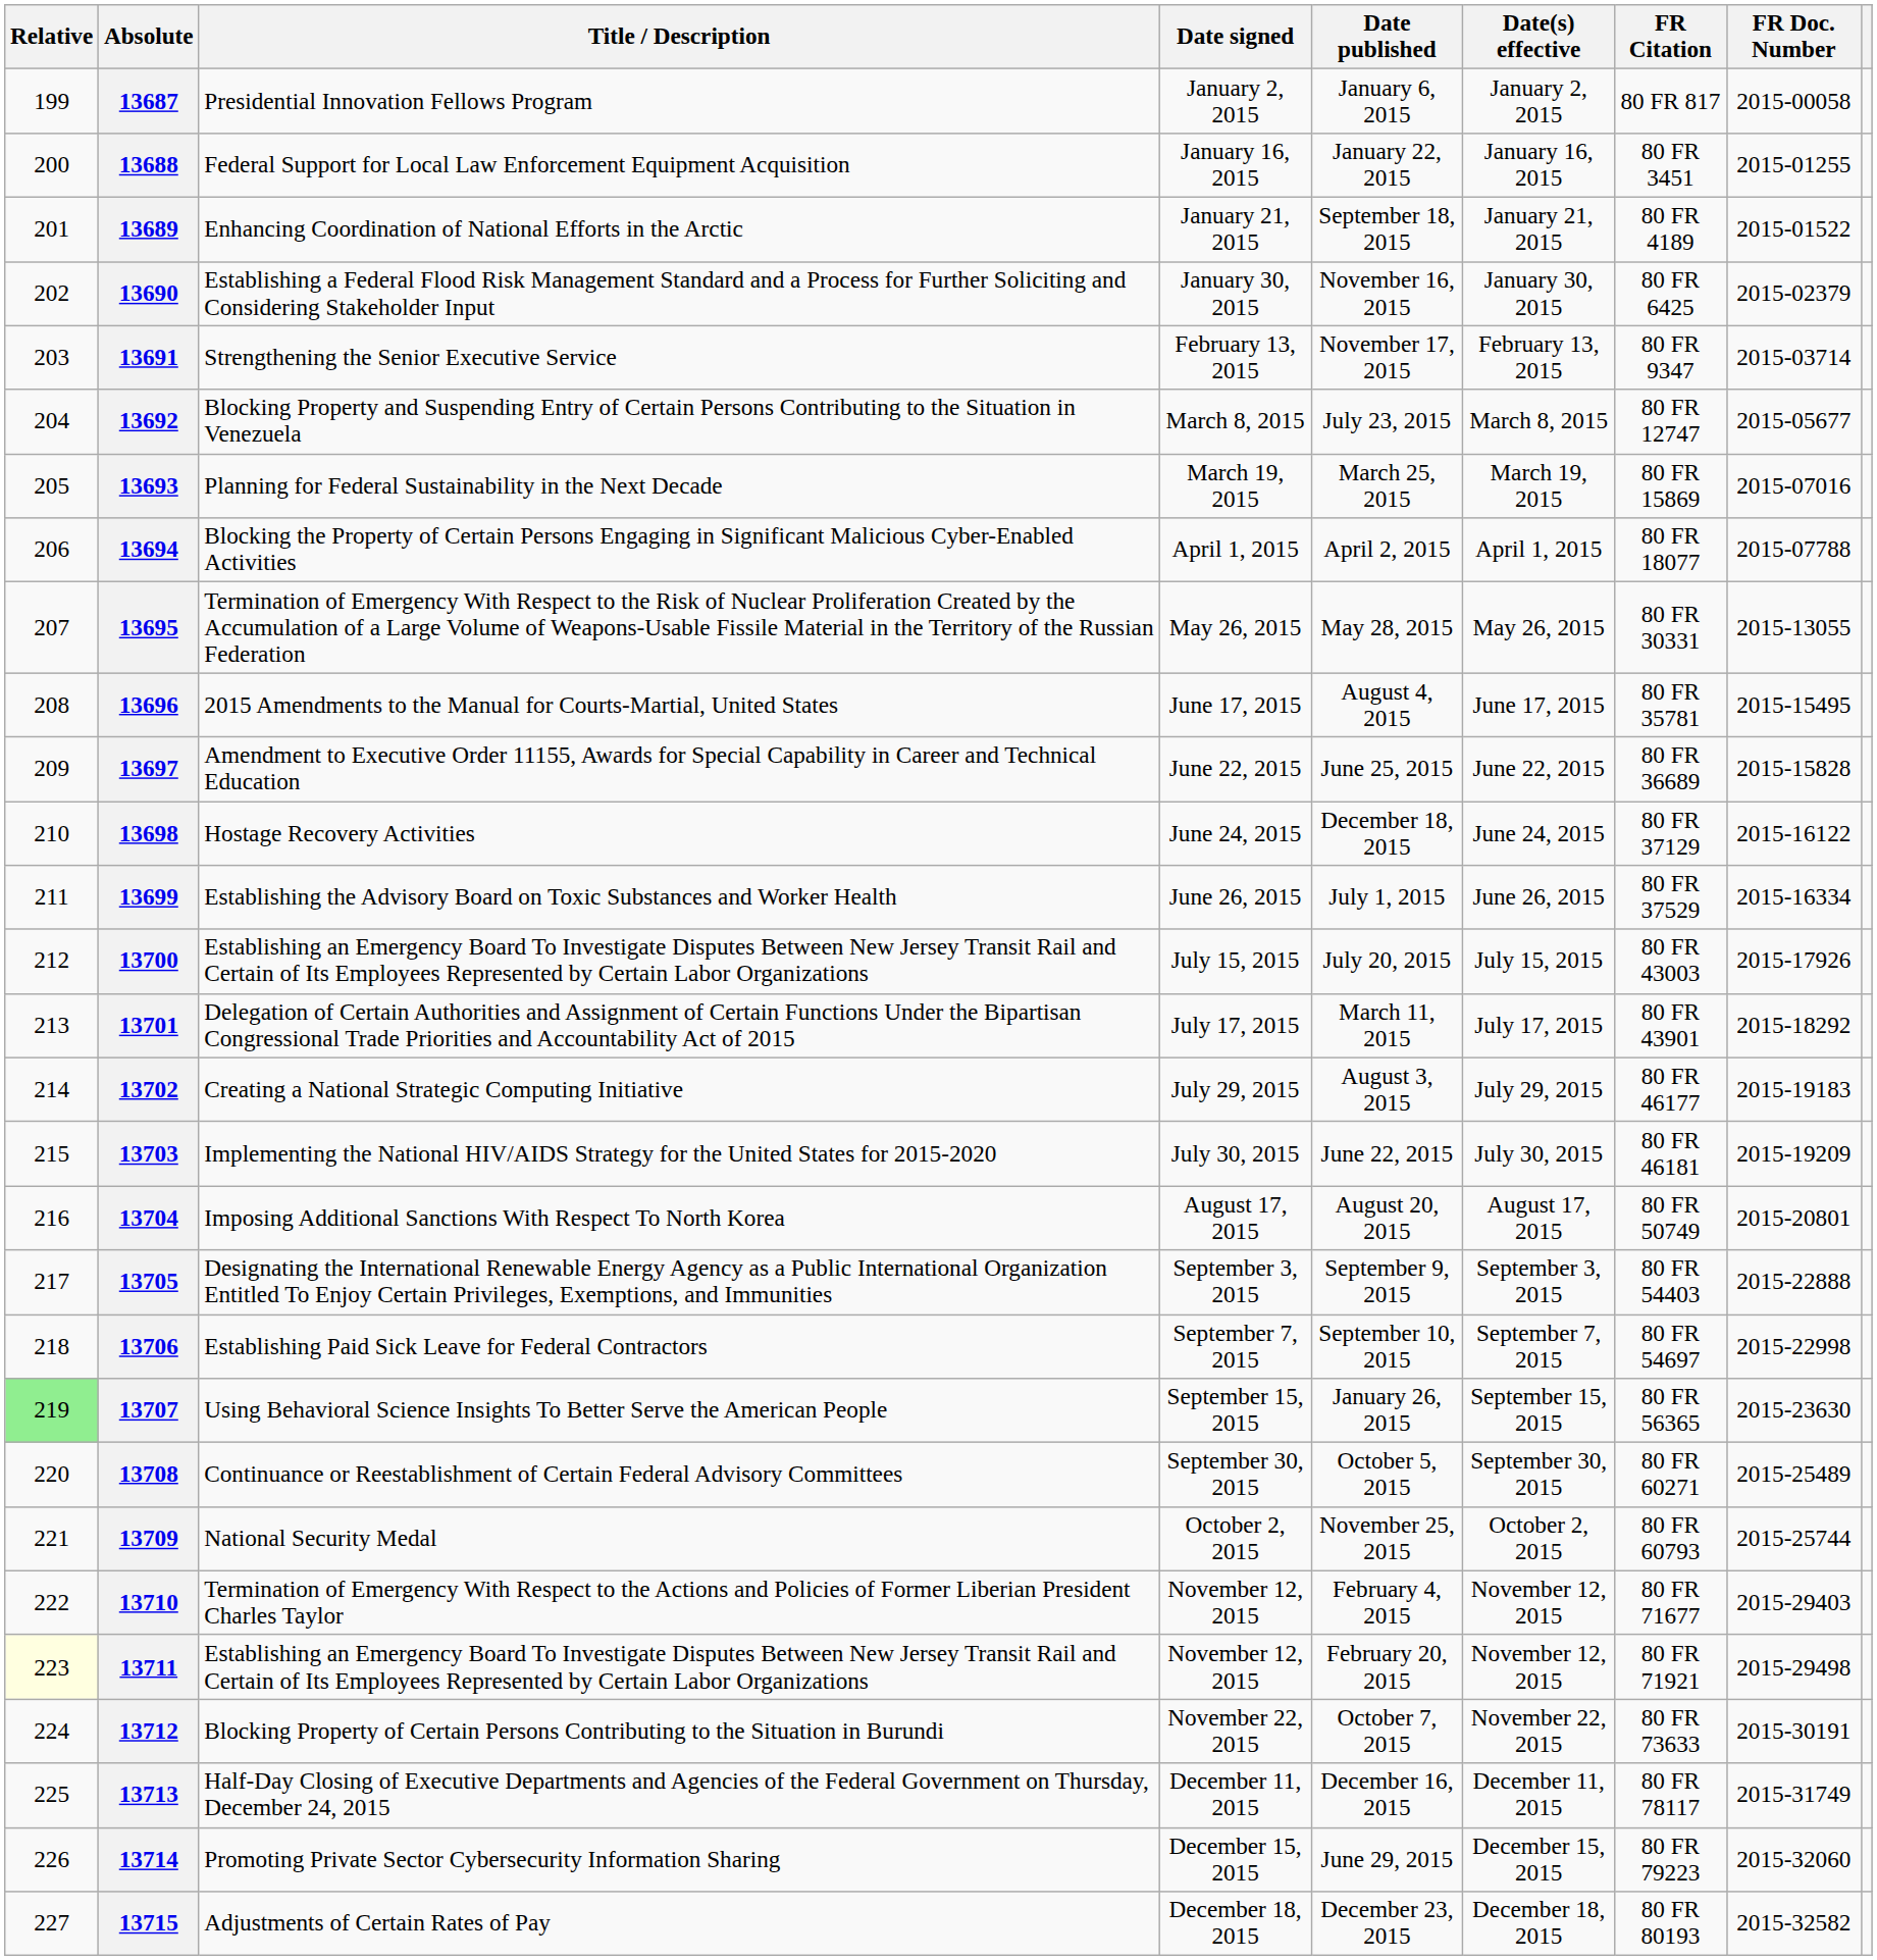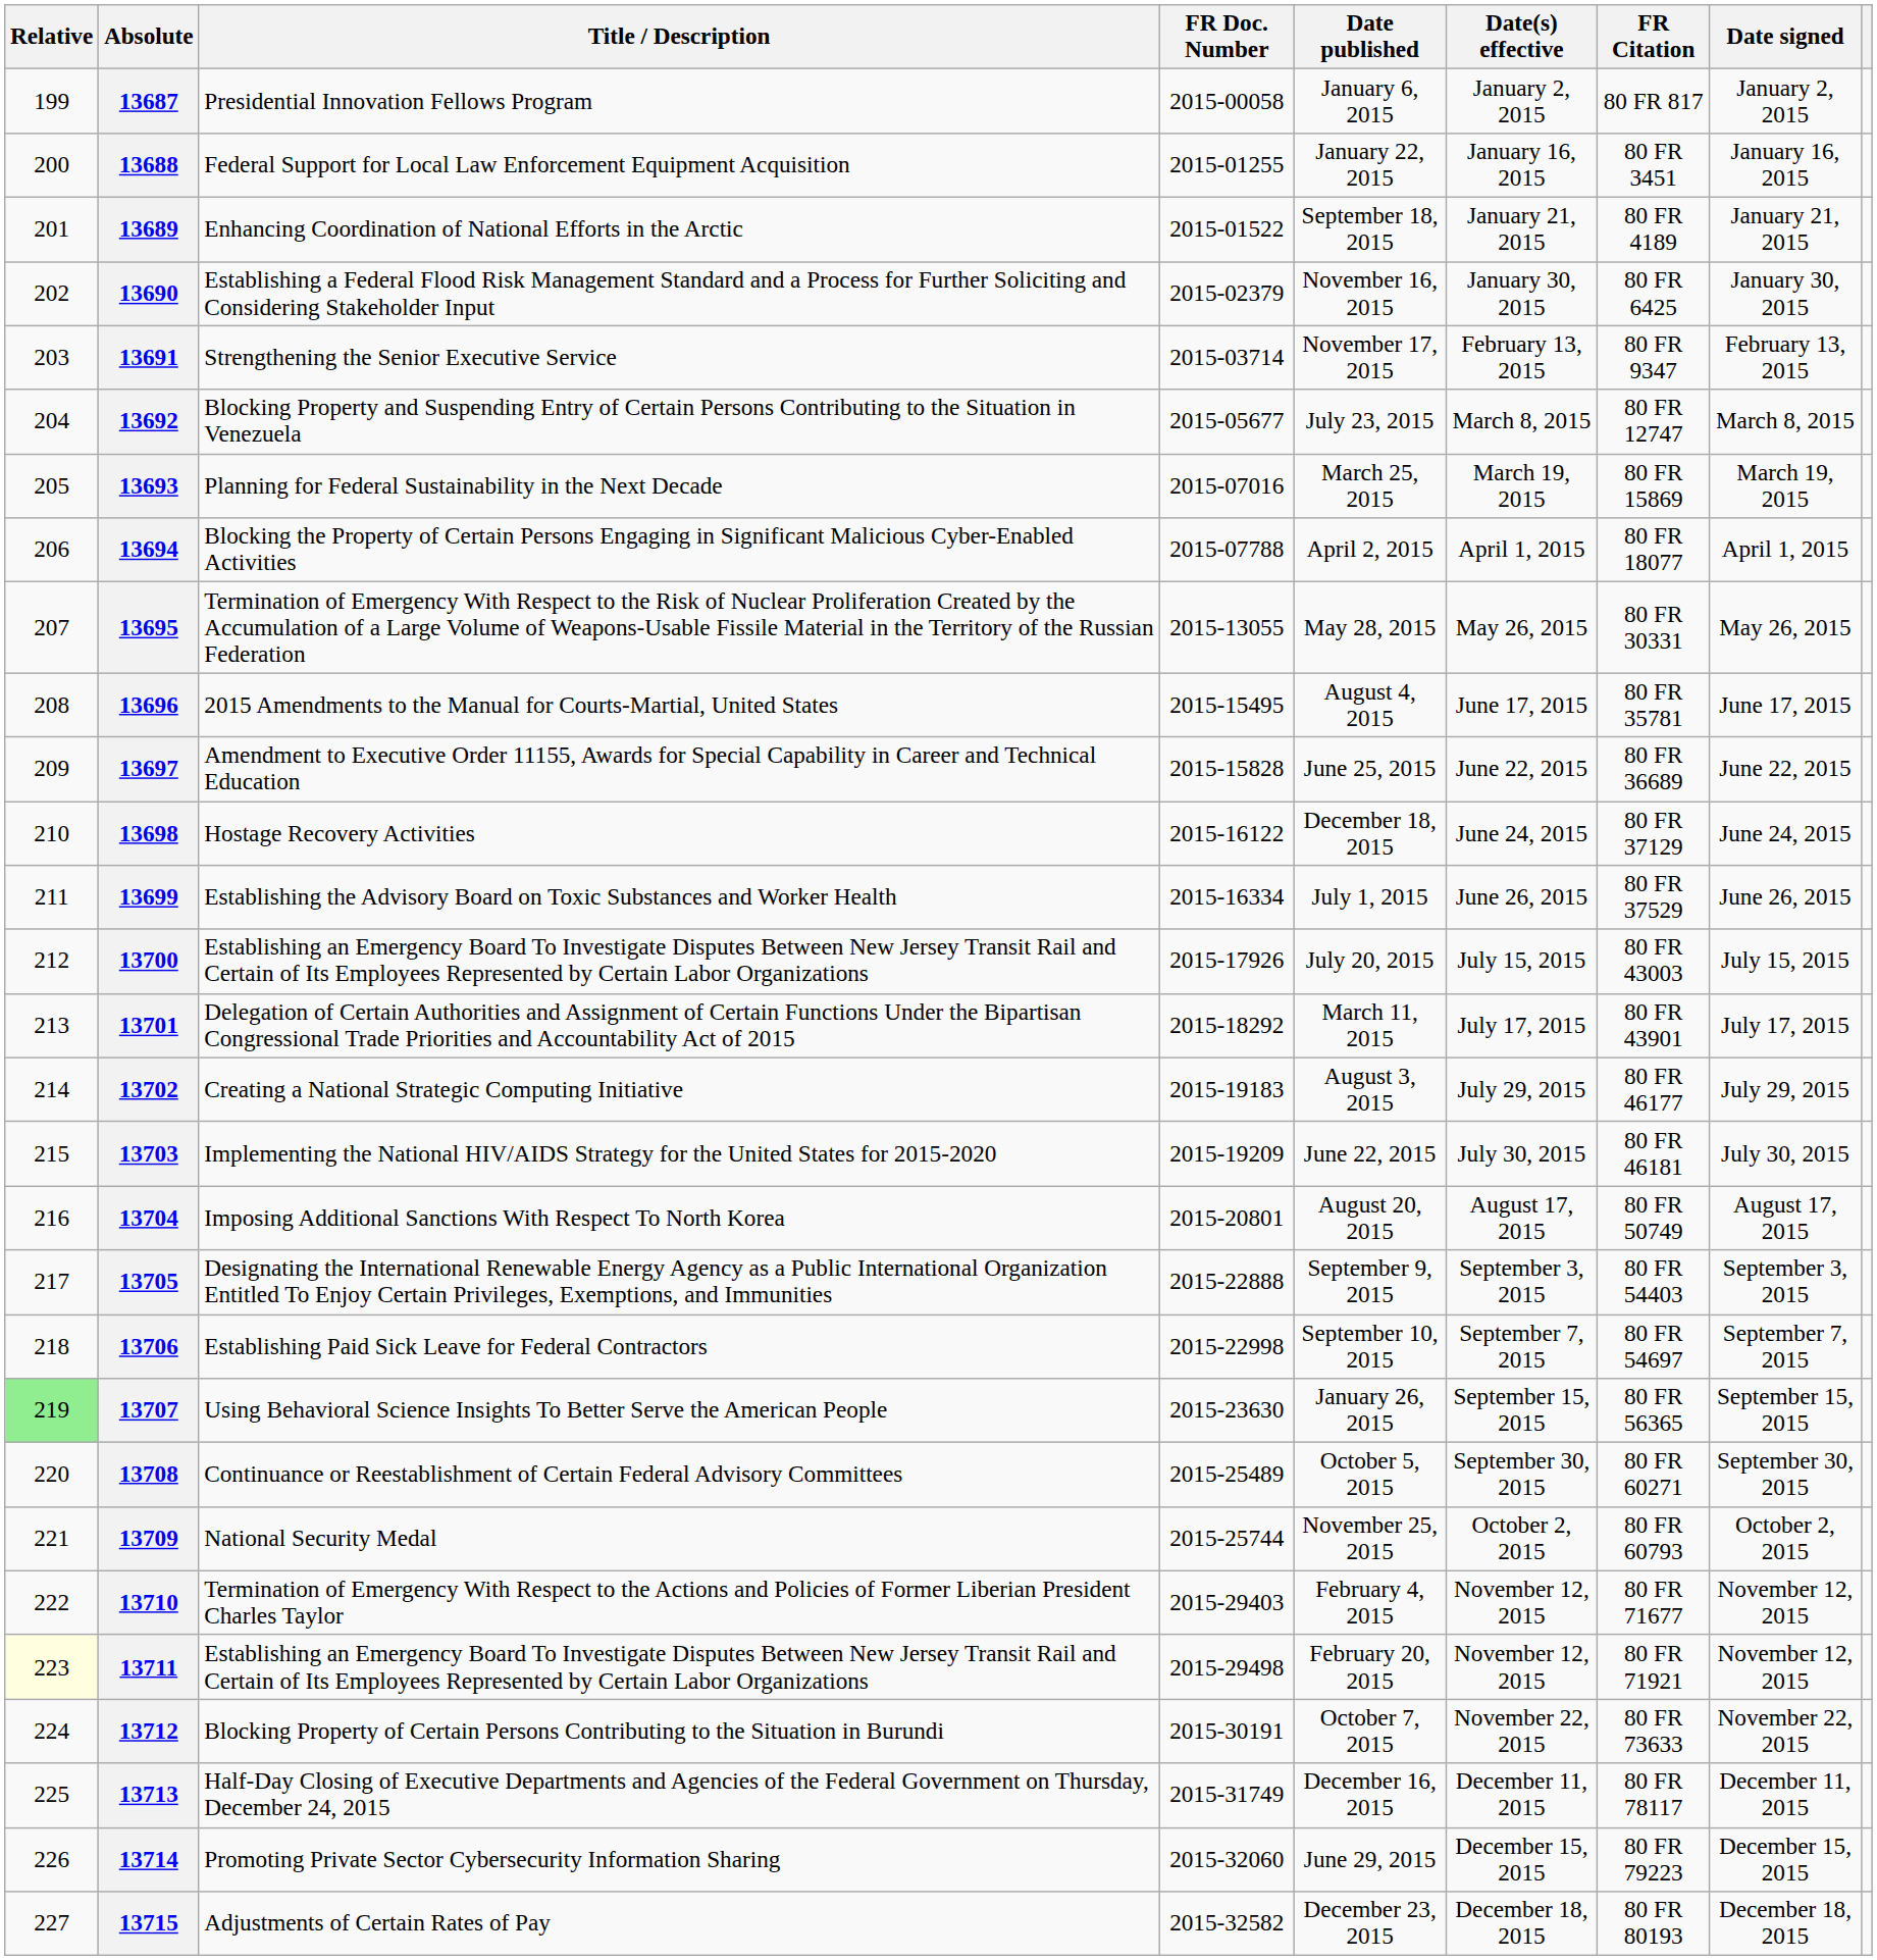columns swapped: Date signed <-> FR Doc. Number
